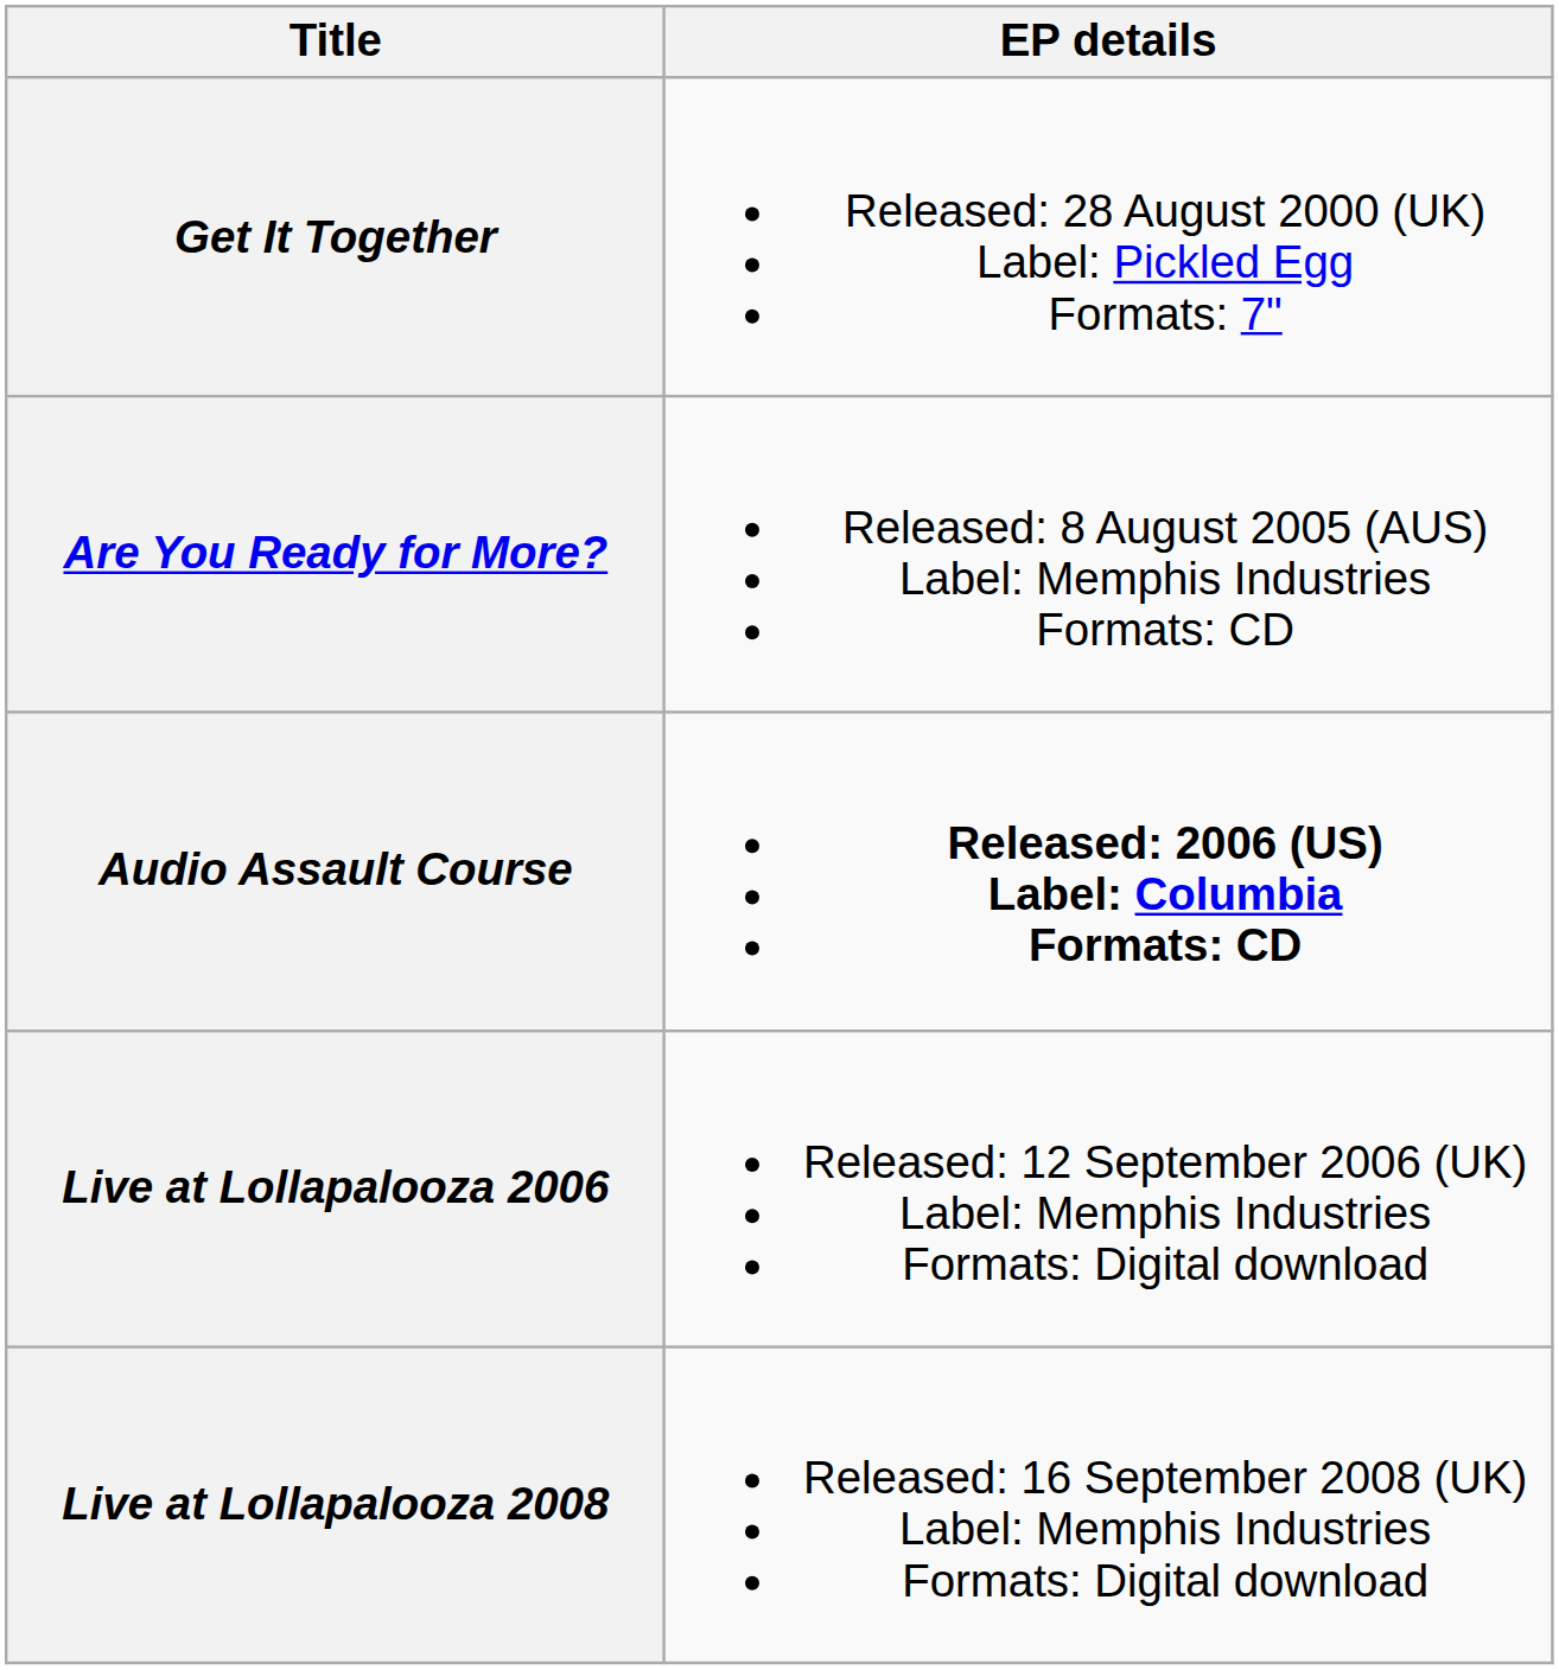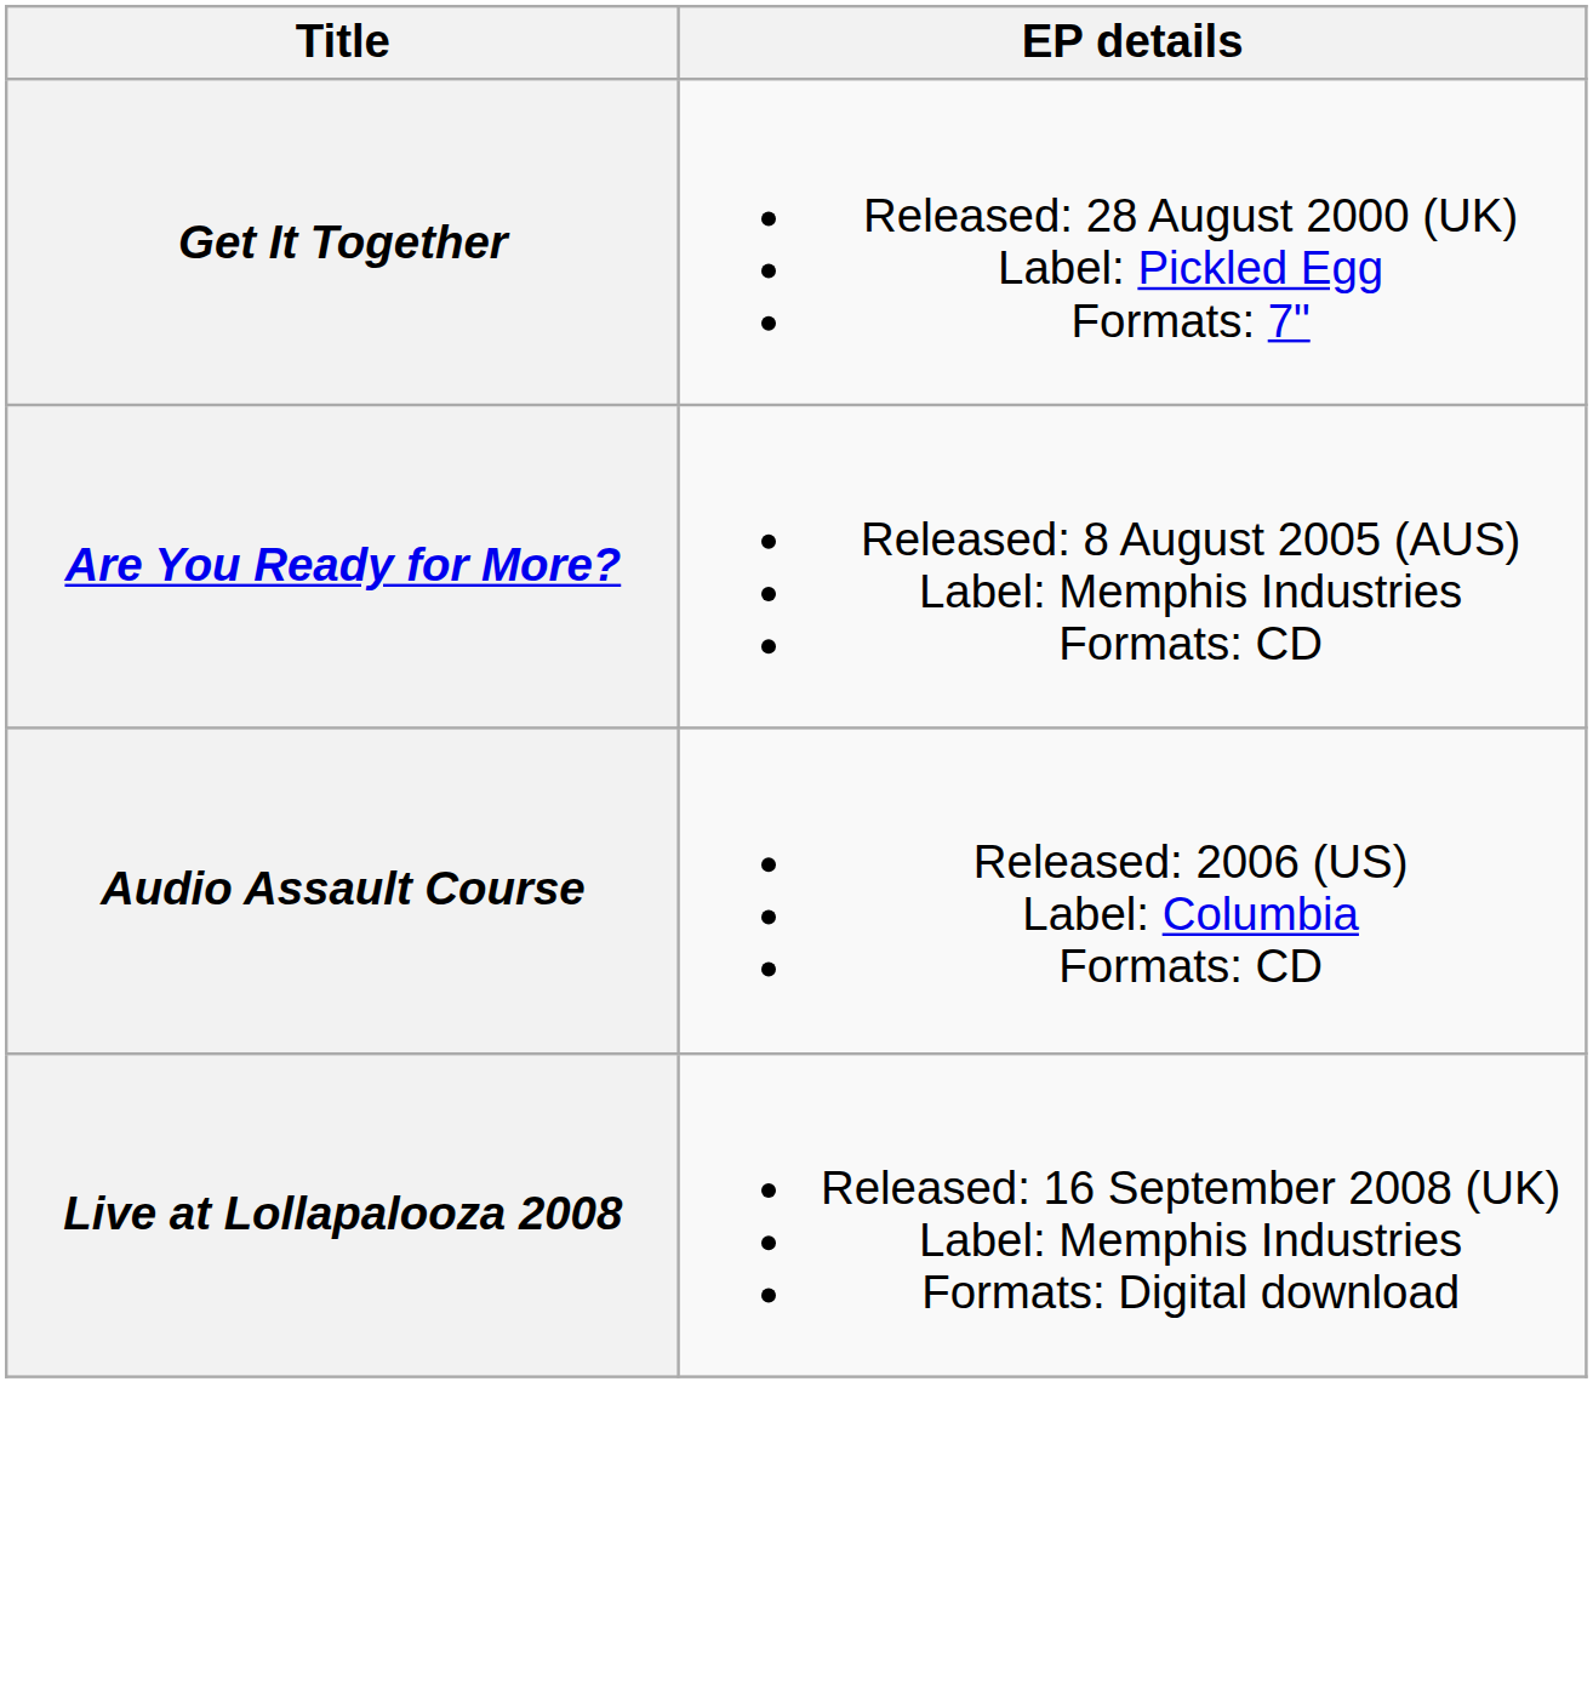Audio Assault Course | EP details: bold -> normal
- row: Live at Lollapalooza 2006 | Released: 12 September 2006 (UK) Label: Memphis Industries Formats: Digital download
